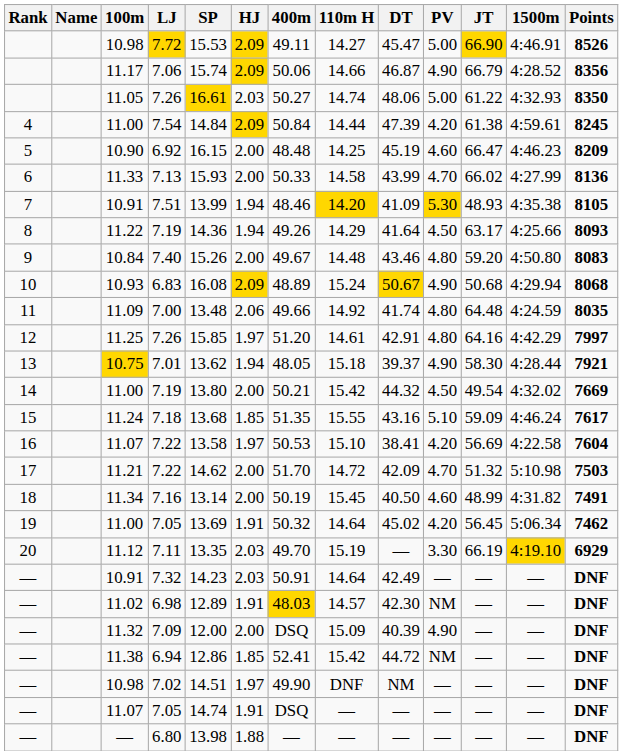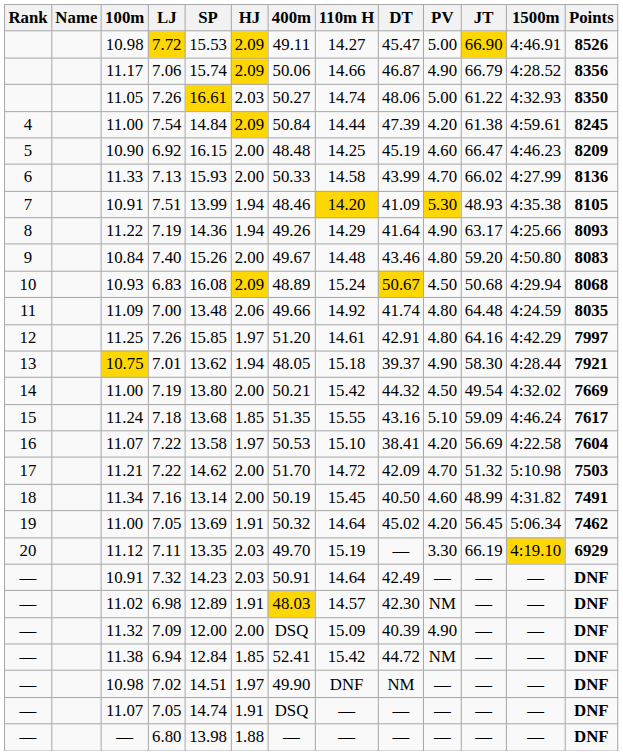11.22 / 7.19 | PV: 4.50 -> 4.90
6.83 | PV: 4.90 -> 4.50
6.94 | SP: 12.86 -> 12.84
